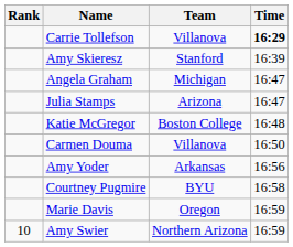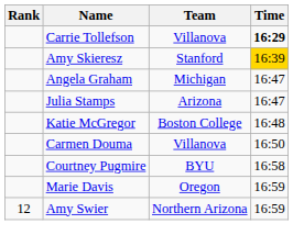Amy Skieresz | Time: no background -> gold background
- row: Amy Yoder | Arkansas | 16:56
Amy Swier | Rank: 10 -> 12
